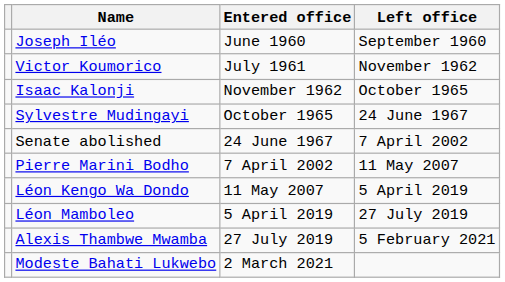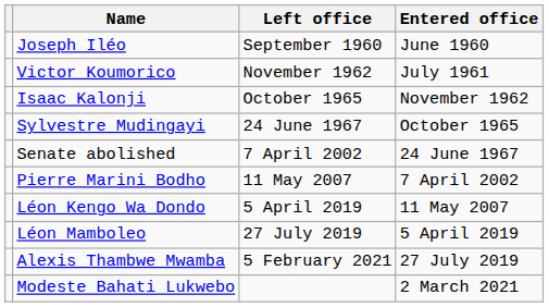columns swapped: Entered office <-> Left office
